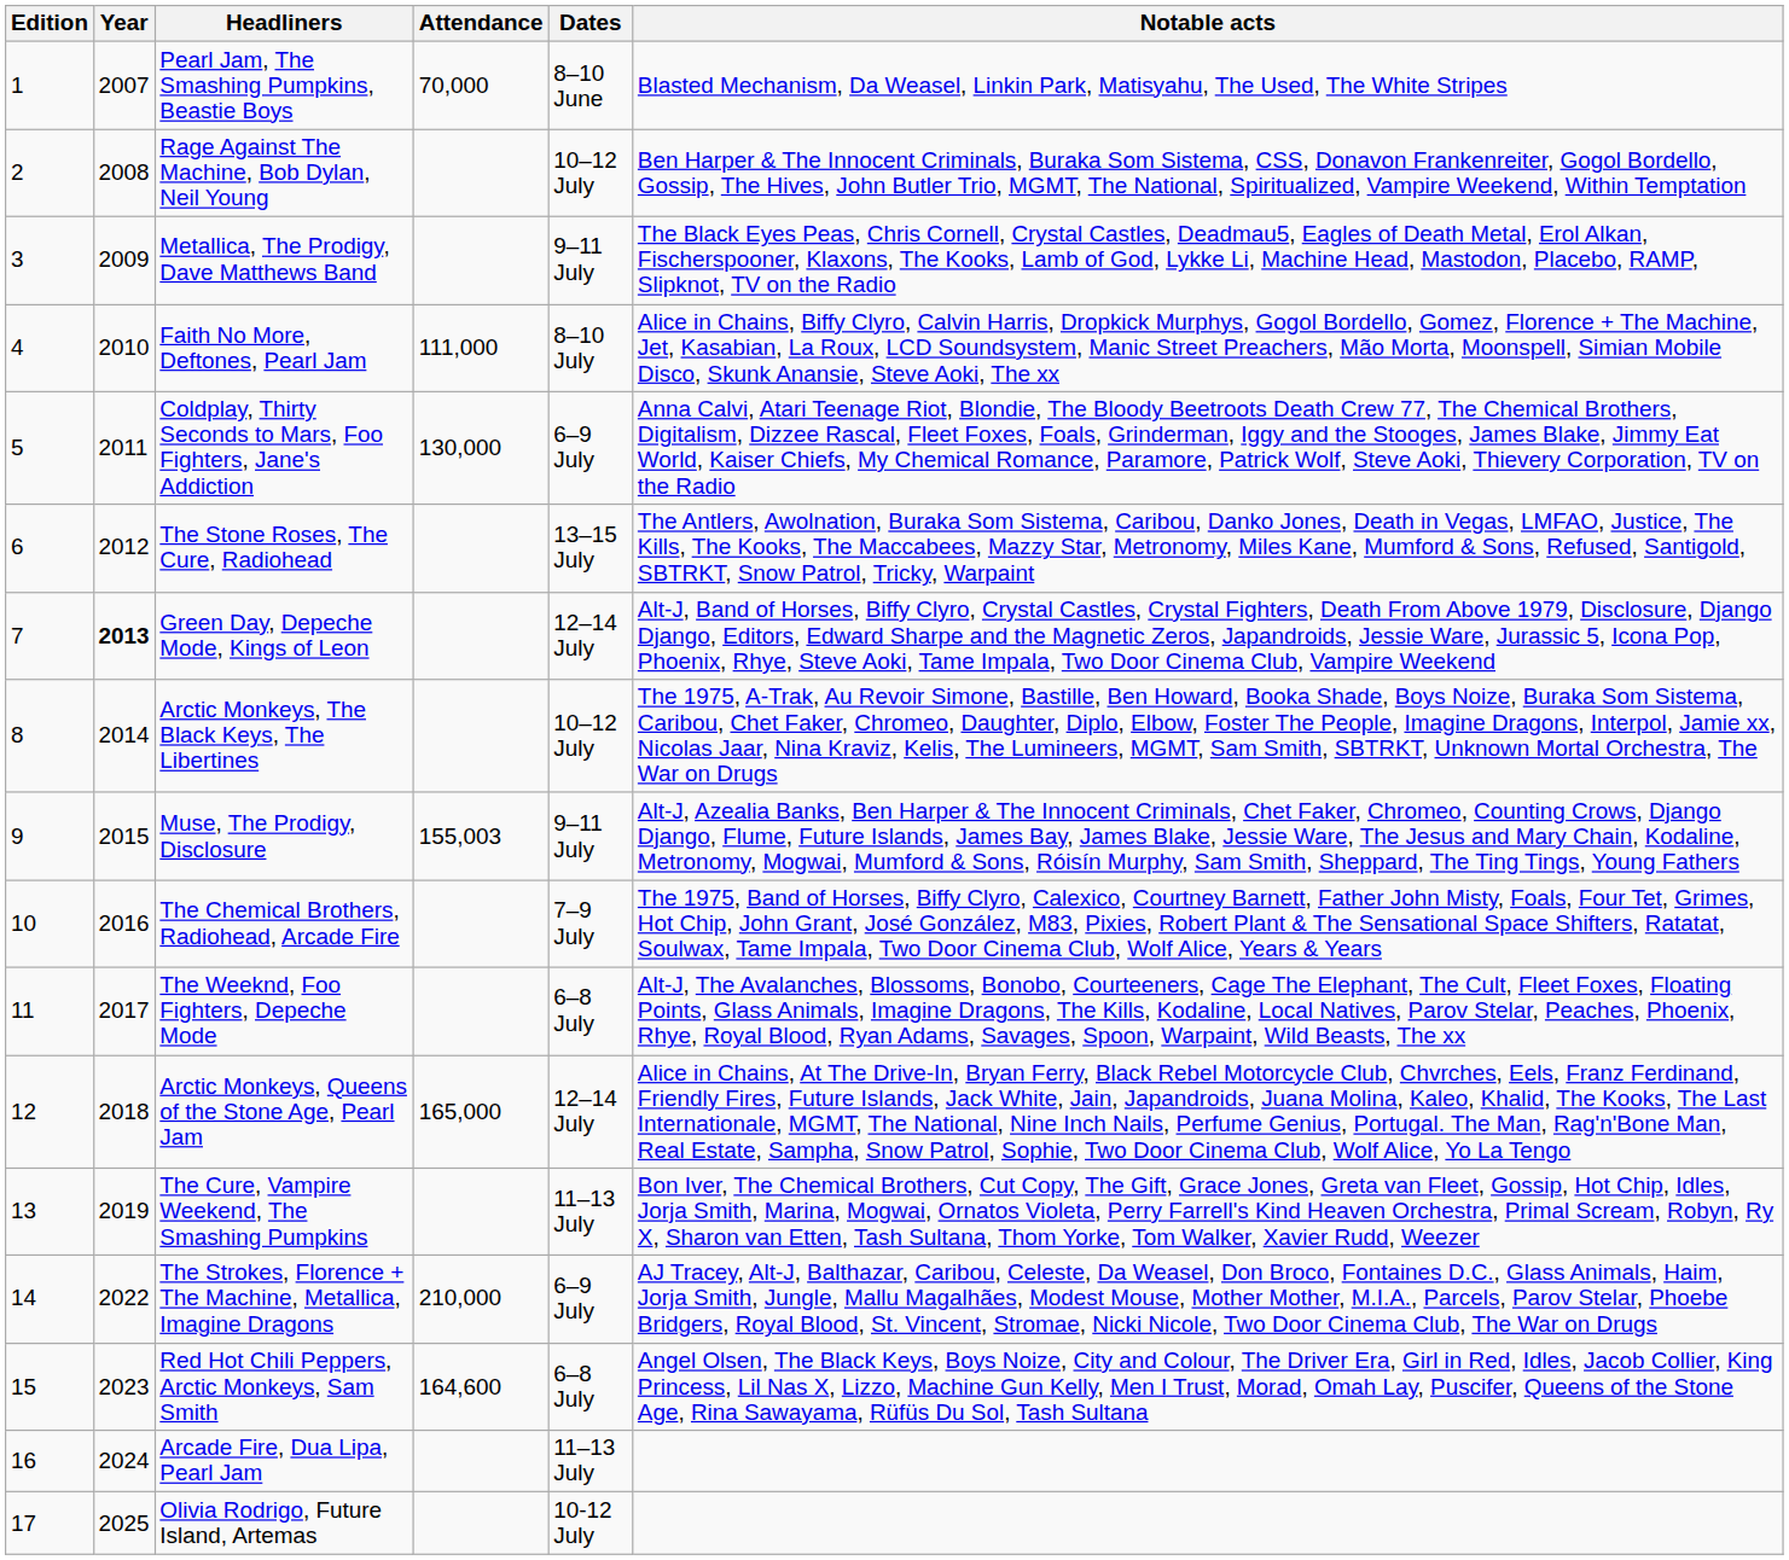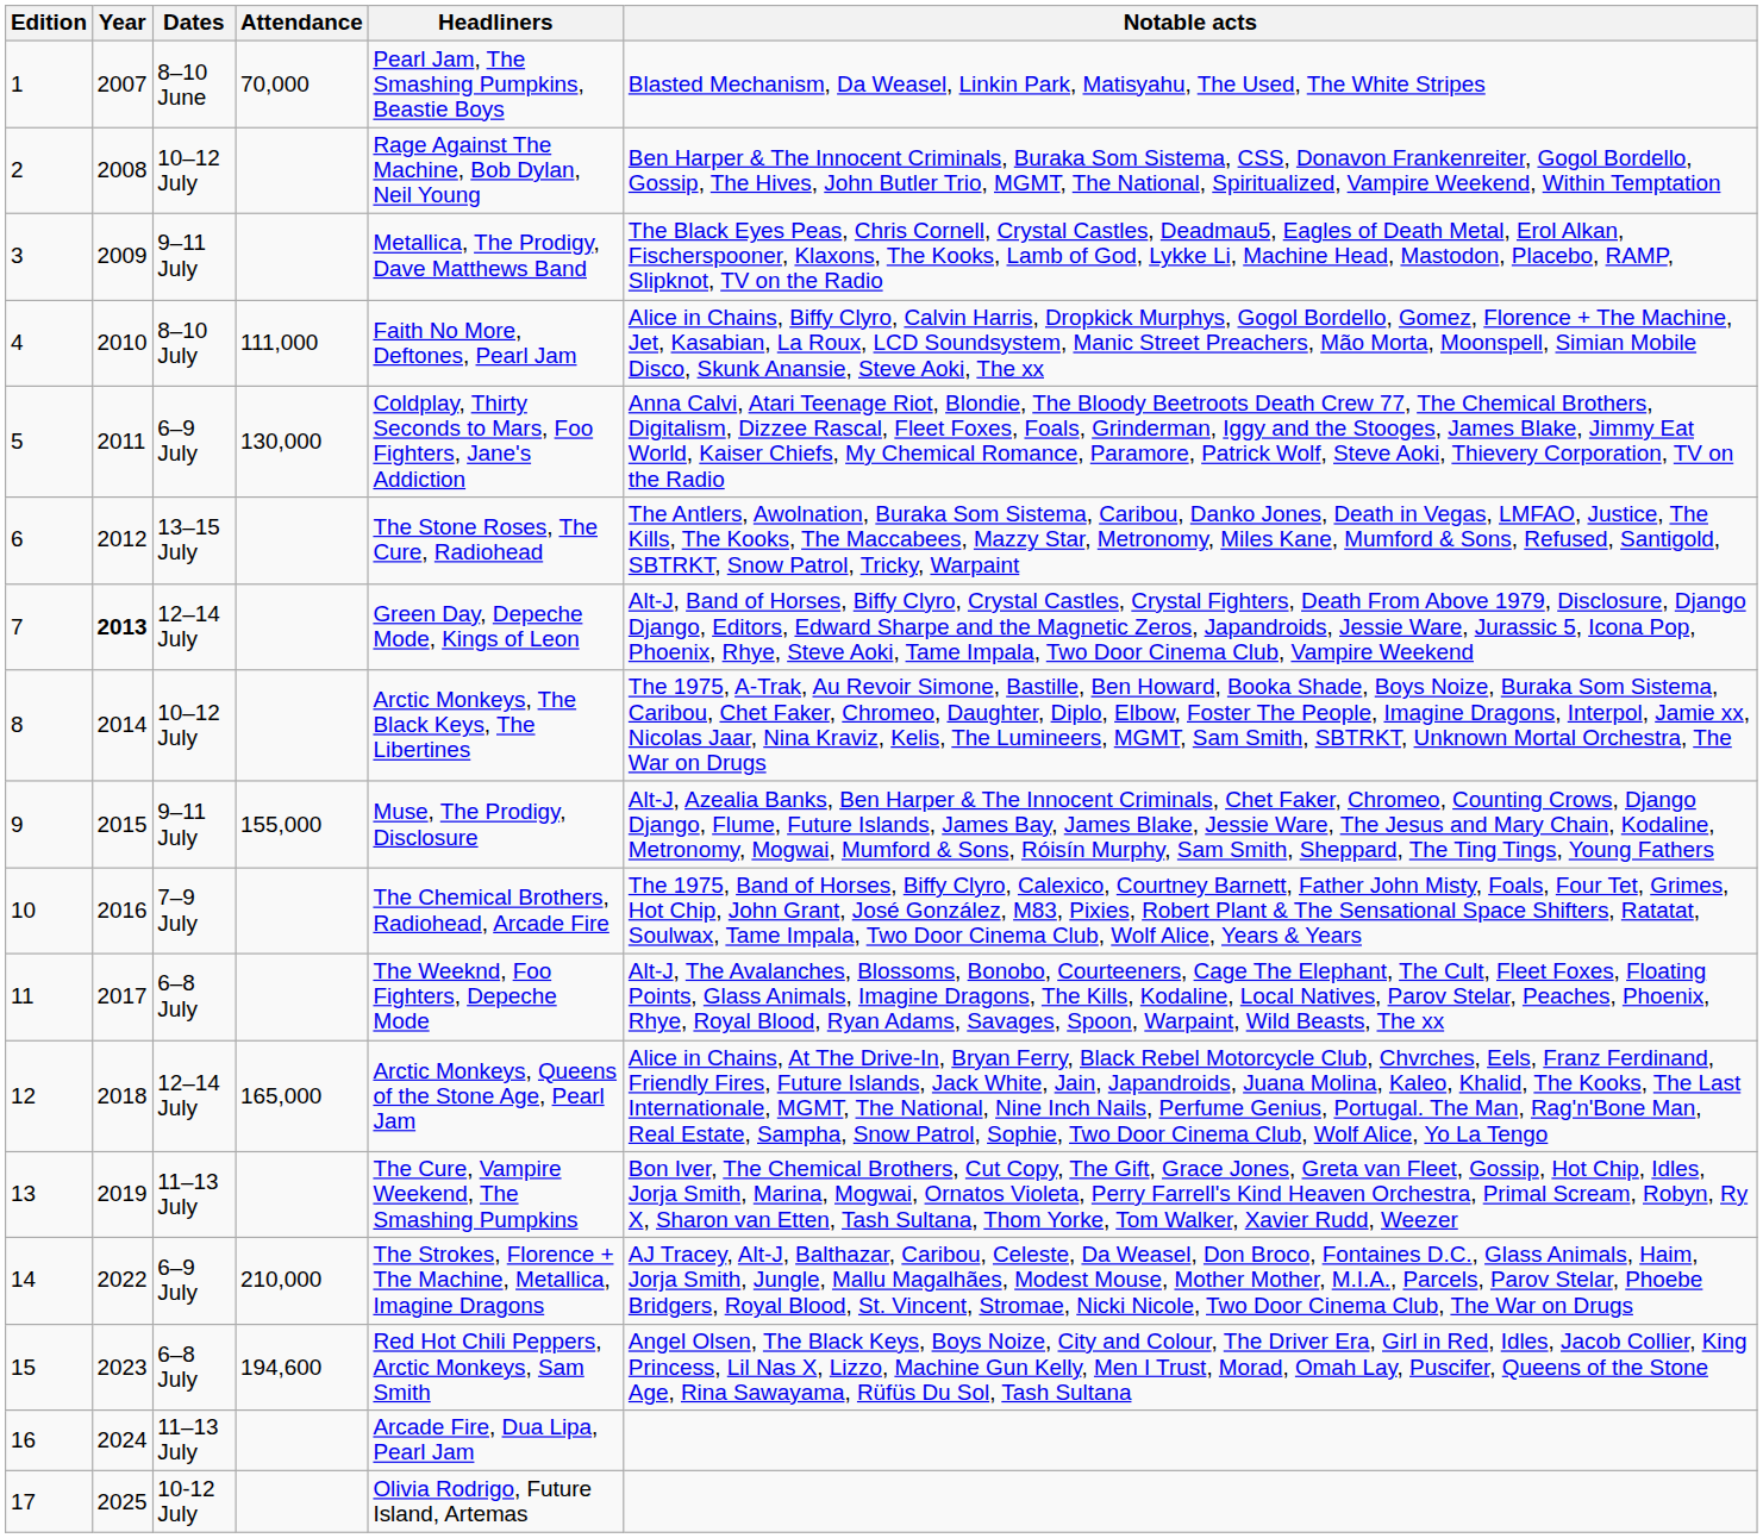columns swapped: Dates <-> Headliners
9 | Attendance: 155,003 -> 155,000
15 | Attendance: 164,600 -> 194,600
